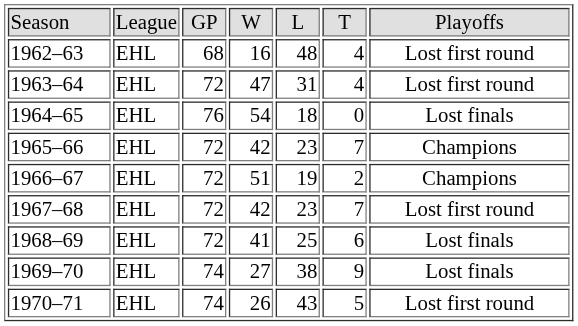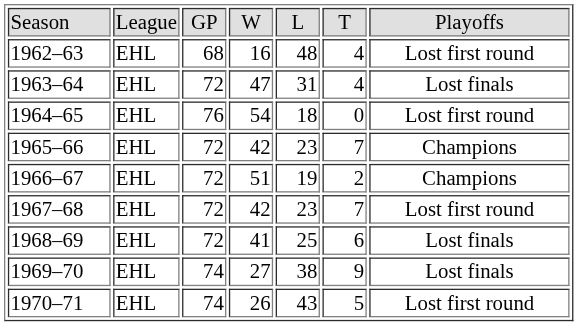1963–64 | column 7: Lost first round -> Lost finals
1964–65 | column 7: Lost finals -> Lost first round
